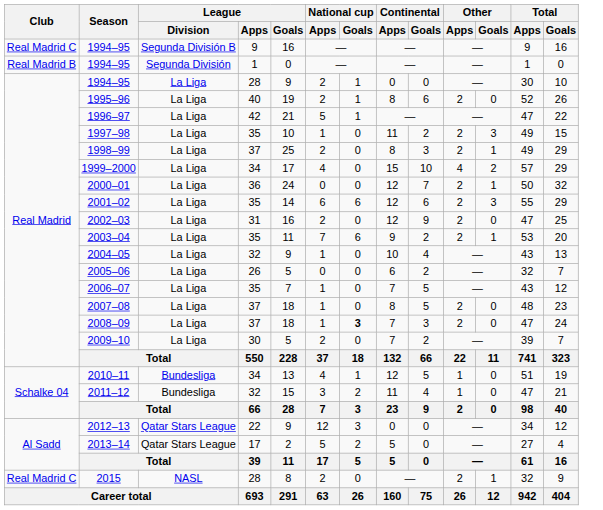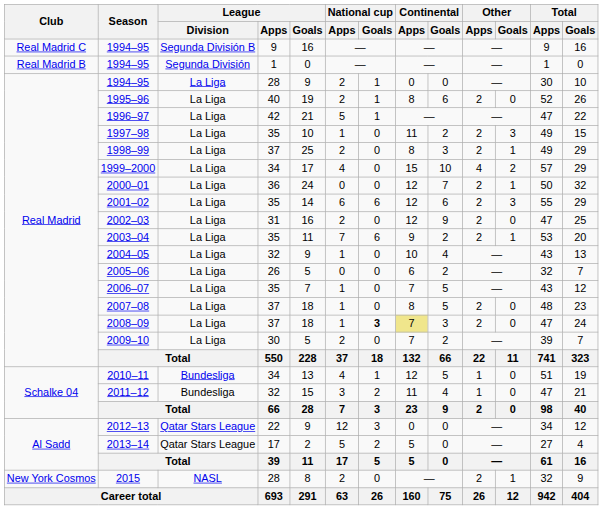2008–09 | Continental / Apps: no background -> khaki background
2015 | Club: Real Madrid C -> New York Cosmos
